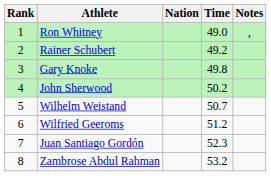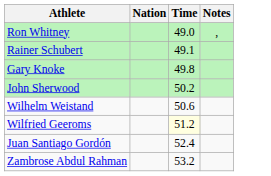- column: Rank | 1 | 2 | 3 | 4 | 5 | 6 | 7 | 8
Rainer Schubert | Time: 49.2 -> 49.1
Wilhelm Weistand | Time: 50.7 -> 50.6
Wilfried Geeroms | Time: no background -> lightyellow background
Juan Santiago Gordón | Time: 52.3 -> 52.4
